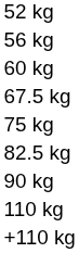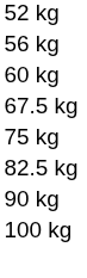+ row: 100 kg
- row: 110 kg
- row: +110 kg
